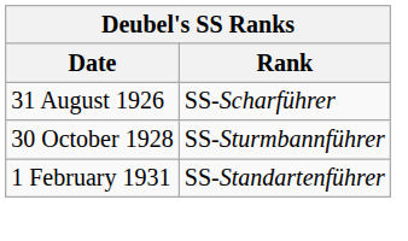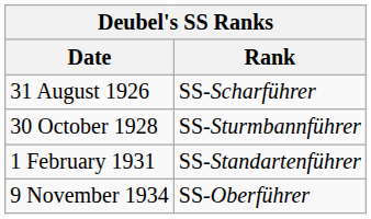+ row: 9 November 1934 | SS-Oberführer
